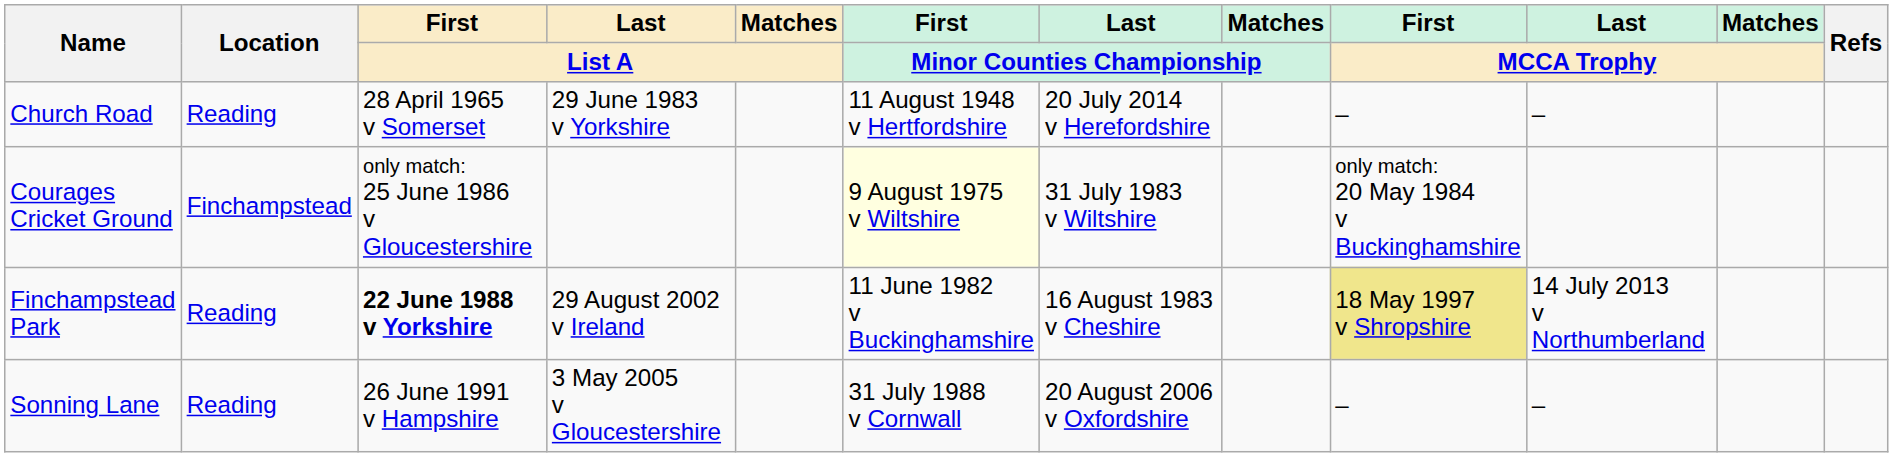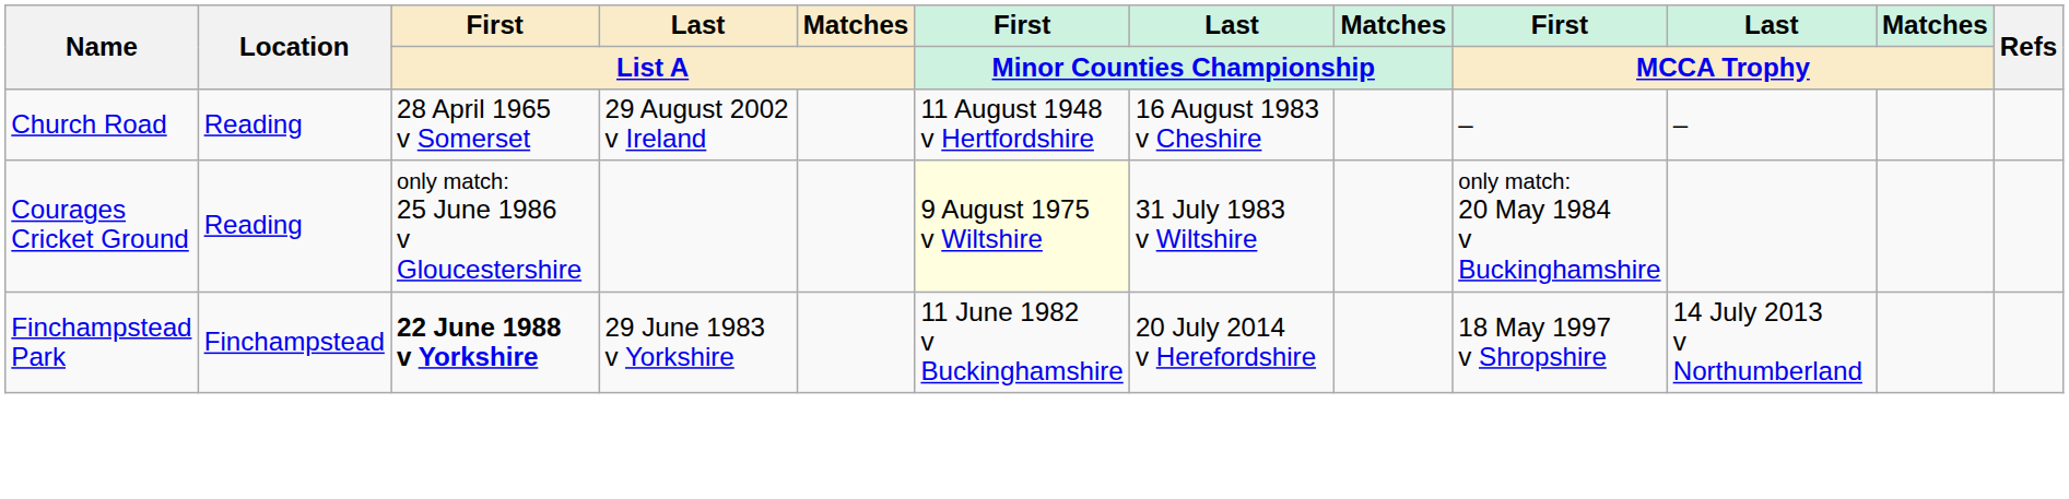Church Road | Last / List A: 29 June 1983 v Yorkshire -> 29 August 2002 v Ireland
Church Road | Last / Minor Counties Championship: 20 July 2014 v Herefordshire -> 16 August 1983 v Cheshire
Courages Cricket Ground | Location: Finchampstead -> Reading
Finchampstead Park | Location: Reading -> Finchampstead
Finchampstead Park | Last / List A: 29 August 2002 v Ireland -> 29 June 1983 v Yorkshire
Finchampstead Park | Last / Minor Counties Championship: 16 August 1983 v Cheshire -> 20 July 2014 v Herefordshire
Finchampstead Park | First / MCCA Trophy: khaki background -> no background
- row: Sonning Lane | Reading | 26 June 1991 v Hampshire | 3 May 2005 v Gloucestershire | 31 July 1988 v Cornwall | 20 August 2006 v Oxfordshire | – | –
